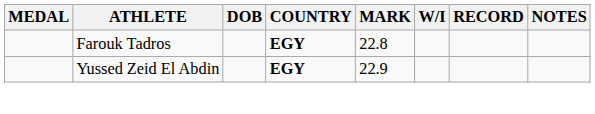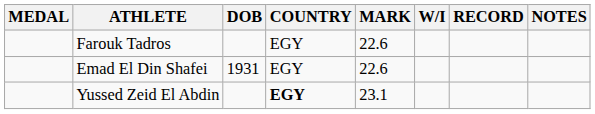Farouk Tadros | COUNTRY: bold -> normal
Farouk Tadros | MARK: 22.8 -> 22.6
+ row: Emad El Din Shafei | 1931 | EGY | 22.6
Yussed Zeid El Abdin | MARK: 22.9 -> 23.1
